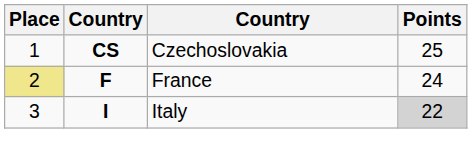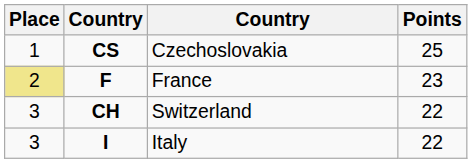F | Points: 24 -> 23
+ row: 3 | CH | Switzerland | 22
I | Points: lightgrey background -> no background
